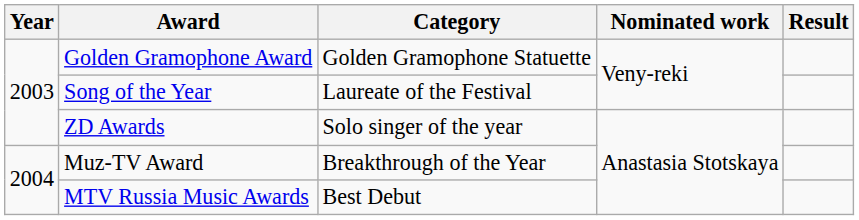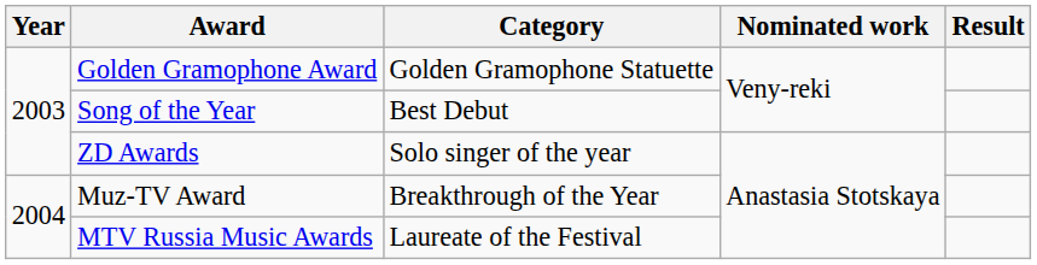Song of the Year | Category: Laureate of the Festival -> Best Debut
MTV Russia Music Awards | Category: Best Debut -> Laureate of the Festival
